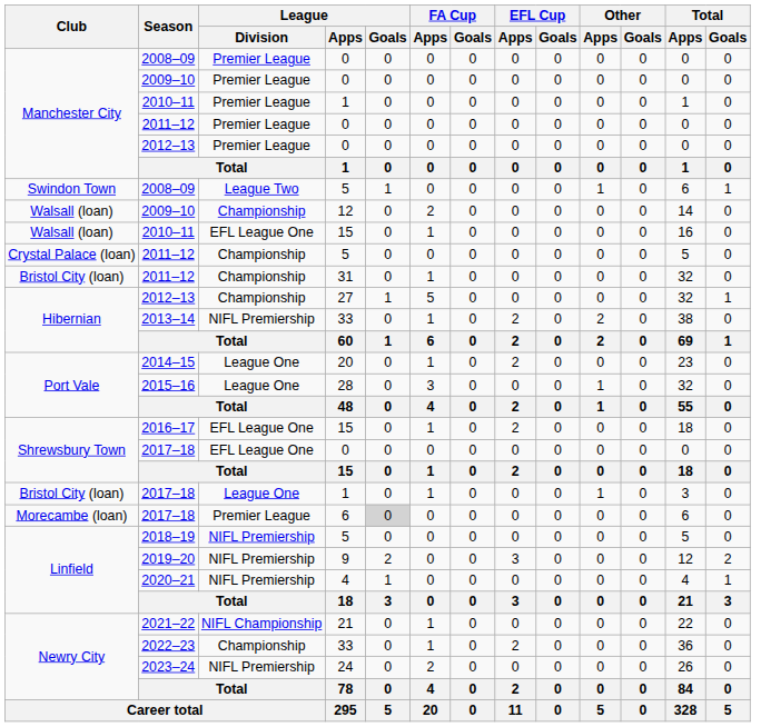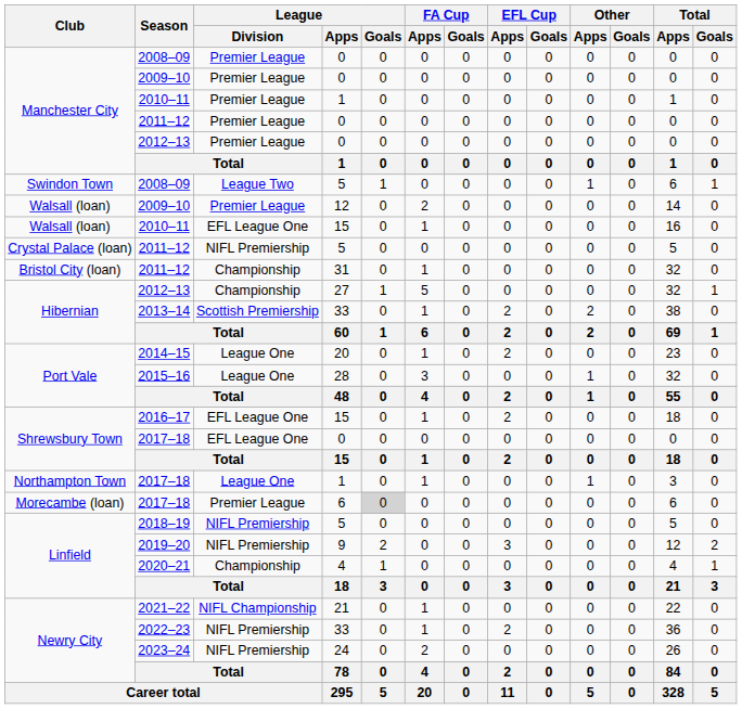2009–10 / 12 | League / Division: Championship -> Premier League
2011–12 / 5 | League / Division: Championship -> NIFL Premiership
2013–14 | League / Division: NIFL Premiership -> Scottish Premiership
2017–18 / 1 | Club: Bristol City (loan) -> Northampton Town
2020–21 | League / Division: NIFL Premiership -> Championship
2022–23 | League / Division: Championship -> NIFL Premiership
